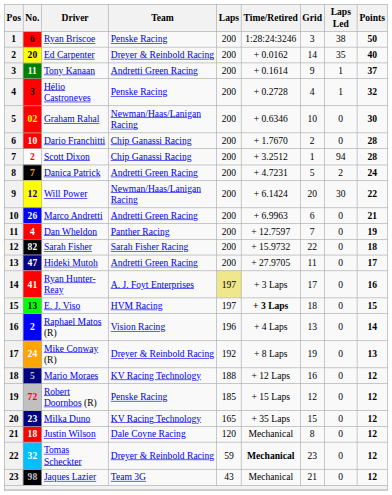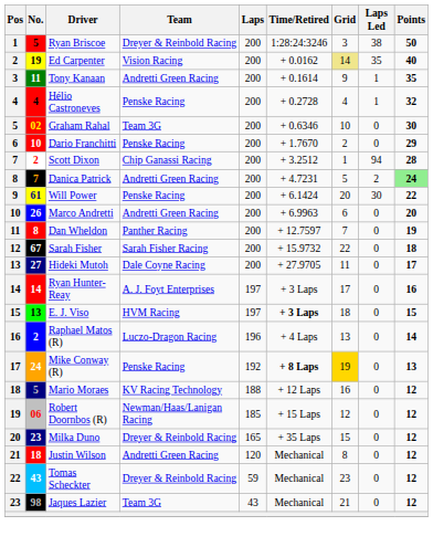Ryan Briscoe | No.: 6 -> 5
Ryan Briscoe | Team: Penske Racing -> Dreyer & Reinbold Racing
Ed Carpenter | No.: 20 -> 19
Ed Carpenter | Team: Dreyer & Reinbold Racing -> Vision Racing
Ed Carpenter | Grid: no background -> khaki background
Tony Kanaan | Points: 37 -> 35
Hélio Castroneves | No.: 3 -> 4
Graham Rahal | Team: Newman/Haas/Lanigan Racing -> Team 3G
Dario Franchitti | Team: Chip Ganassi Racing -> Penske Racing
Dario Franchitti | Points: 28 -> 29
Danica Patrick | Points: no background -> lightgreen background
Will Power | No.: 12 -> 61
Will Power | Team: Newman/Haas/Lanigan Racing -> Penske Racing
Marco Andretti | Points: 21 -> 20
Dan Wheldon | No.: 4 -> 8
Sarah Fisher | No.: 82 -> 67
Hideki Mutoh | No.: 47 -> 27
Hideki Mutoh | Team: Andretti Green Racing -> Dale Coyne Racing
Ryan Hunter-Reay | No.: 41 -> 14
Ryan Hunter-Reay | Laps: khaki background -> no background
Raphael Matos (R) | Team: Vision Racing -> Luczo-Dragon Racing
Mike Conway (R) | Team: Dreyer & Reinbold Racing -> Penske Racing
Mike Conway (R) | Time/Retired: normal -> bold
Mike Conway (R) | Grid: no background -> gold background
Robert Doornbos (R) | No.: 72 -> 06
Robert Doornbos (R) | Team: Penske Racing -> Newman/Haas/Lanigan Racing
Milka Duno | Team: KV Racing Technology -> Dreyer & Reinbold Racing
Justin Wilson | Team: Dale Coyne Racing -> Andretti Green Racing
Tomas Scheckter | No.: 32 -> 43
Tomas Scheckter | Time/Retired: bold -> normal
